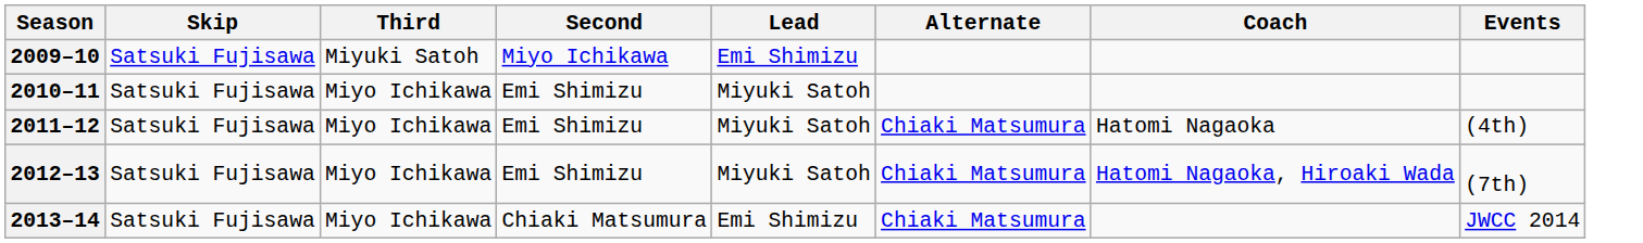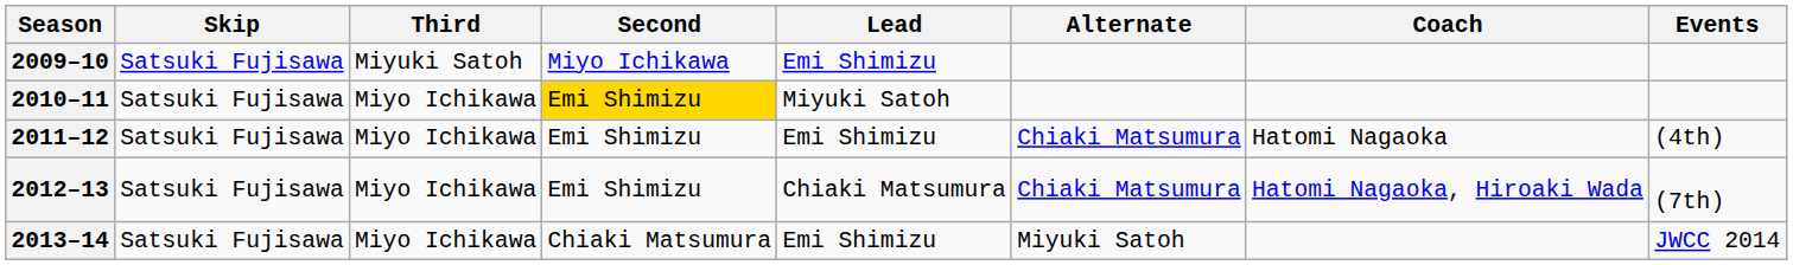2010–11 | Second: no background -> gold background
2011–12 | Lead: Miyuki Satoh -> Emi Shimizu
2012–13 | Lead: Miyuki Satoh -> Chiaki Matsumura
2013–14 | Alternate: Chiaki Matsumura -> Miyuki Satoh
